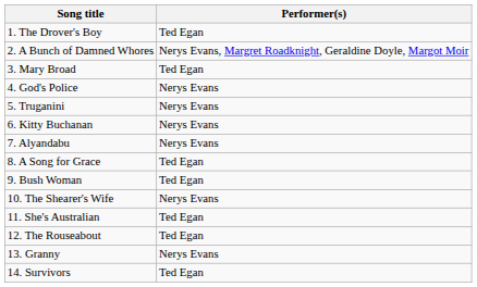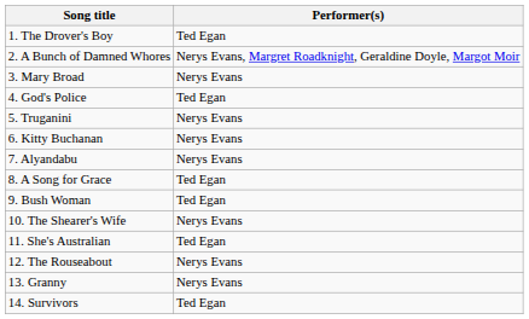3. Mary Broad | Performer(s): Ted Egan -> Nerys Evans
4. God's Police | Performer(s): Nerys Evans -> Ted Egan
12. The Rouseabout | Performer(s): Ted Egan -> Nerys Evans
